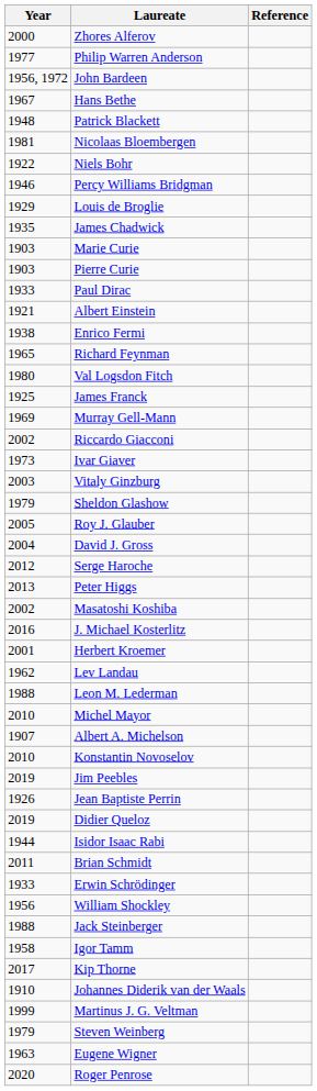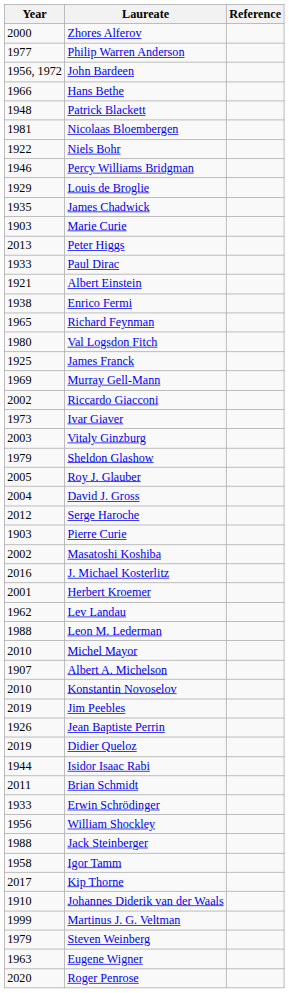Hans Bethe | Year: 1967 -> 1966
rows swapped: Pierre Curie <-> Peter Higgs
